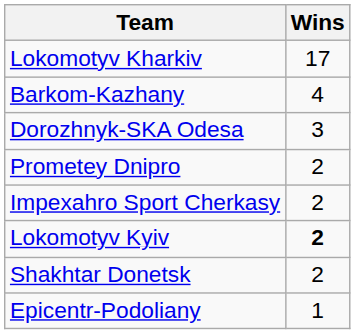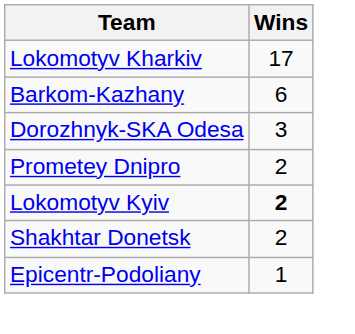Barkom-Kazhany | Wins: 4 -> 6
- row: Impexahro Sport Cherkasy | 2
